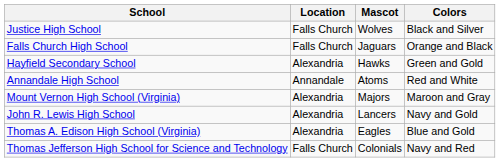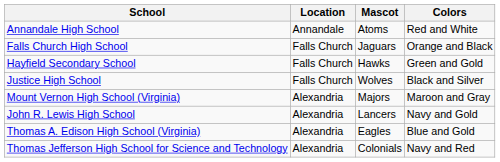rows swapped: Annandale High School <-> Justice High School
Hayfield Secondary School | Location: Alexandria -> Falls Church
Thomas Jefferson High School for Science and Technology | Location: Falls Church -> Alexandria
